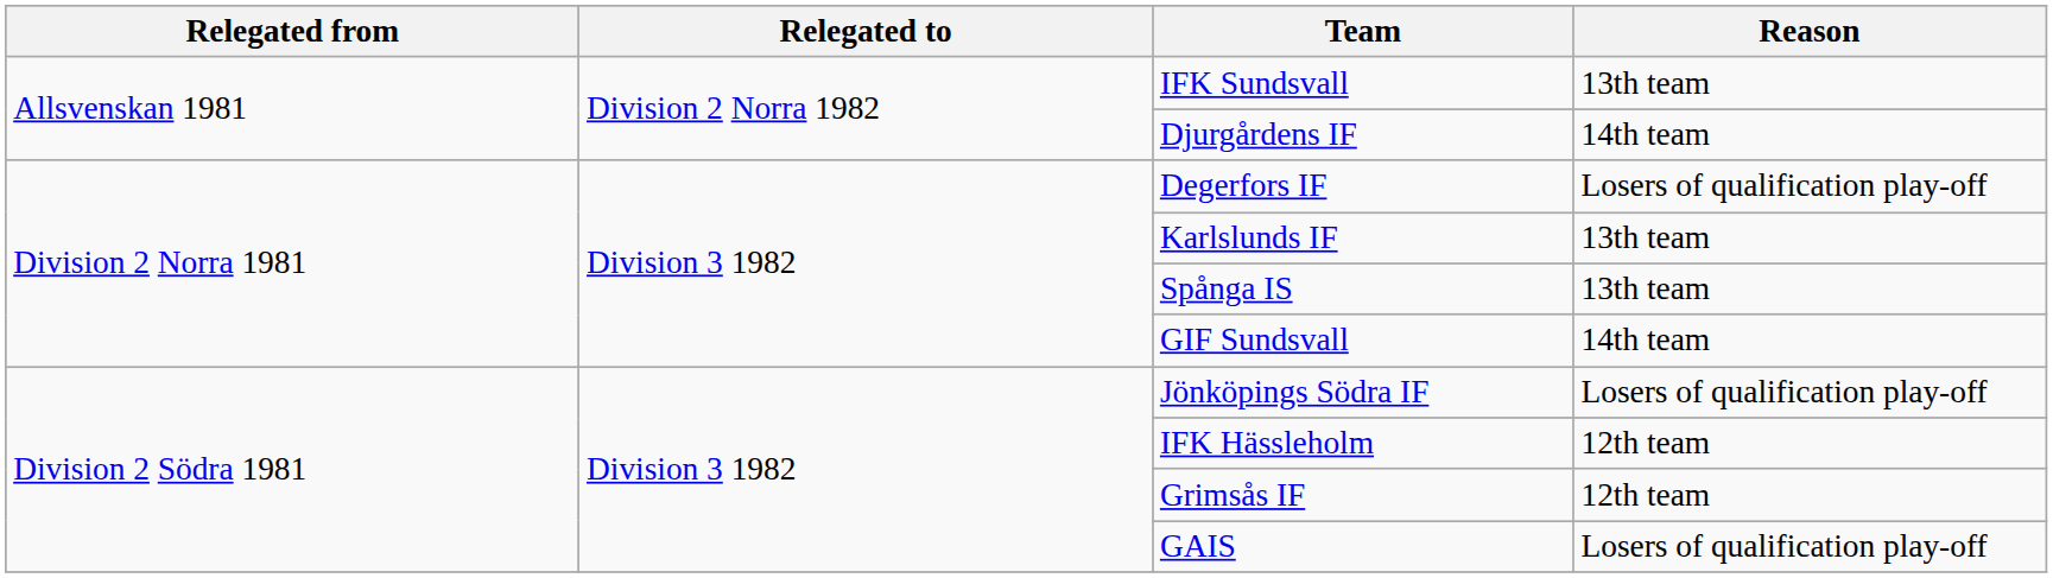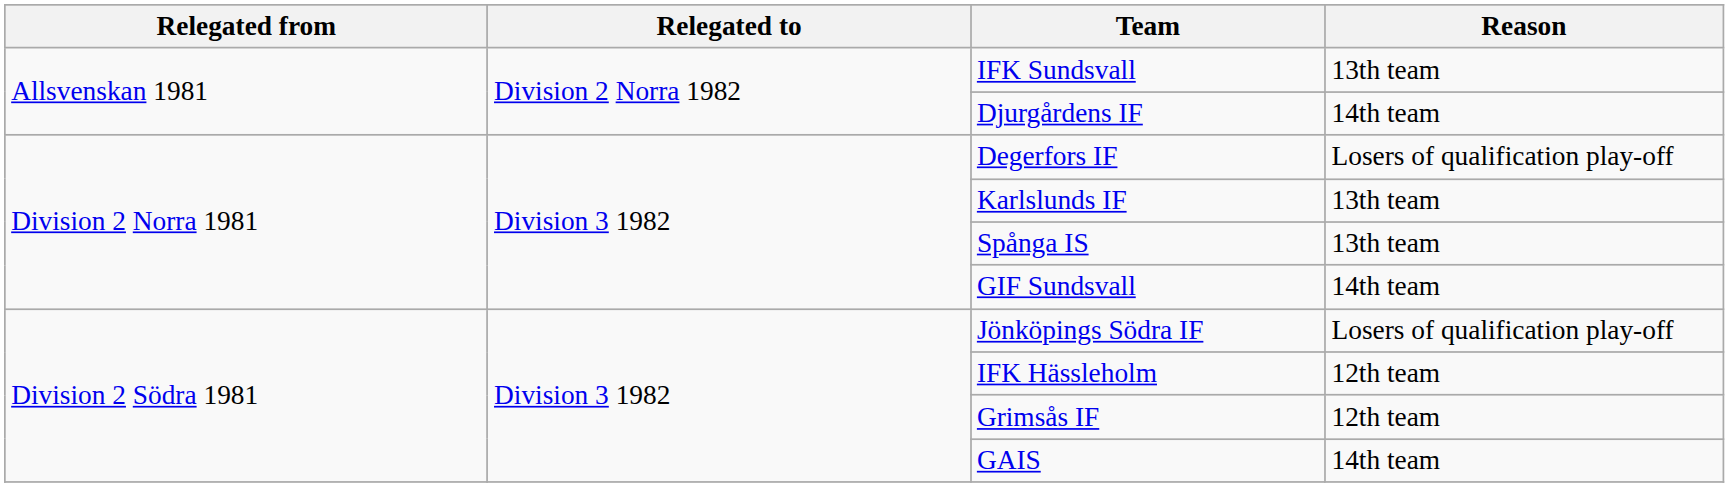GAIS | Reason: Losers of qualification play-off -> 14th team
